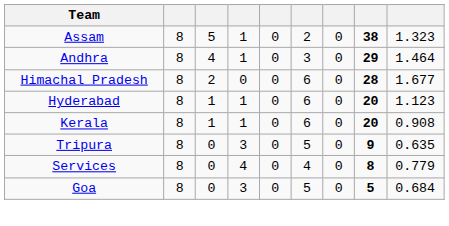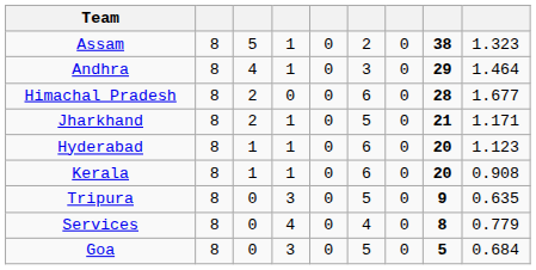+ row: Jharkhand | 8 | 2 | 1 | 0 | 5 | 0 | 21 | 1.171
